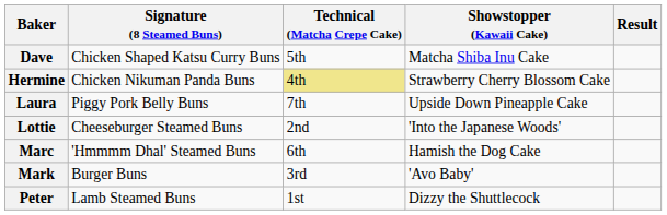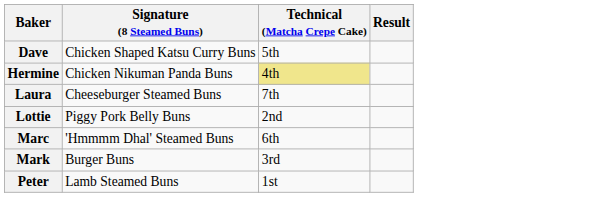- column: Showstopper (Kawaii Cake) | Matcha Shiba Inu Cake | Strawberry Cherry Blossom Cake | Upside Down Pineapple Cake | 'Into the Japanese Woods' | Hamish the Dog Cake | 'Avo Baby' | Dizzy the Shuttlecock
Laura | Signature (8 Steamed Buns): Piggy Pork Belly Buns -> Cheeseburger Steamed Buns
Lottie | Signature (8 Steamed Buns): Cheeseburger Steamed Buns -> Piggy Pork Belly Buns
